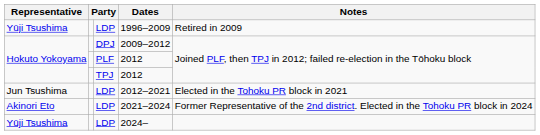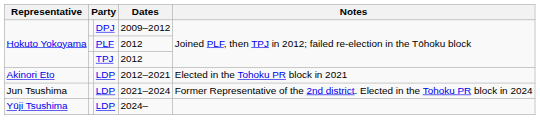- row: Yūji Tsushima | LDP | 1996–2009 | Retired in 2009
2012–2021 | Representative: Jun Tsushima -> Akinori Eto
2021–2024 | Representative: Akinori Eto -> Jun Tsushima
